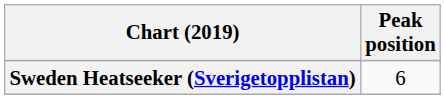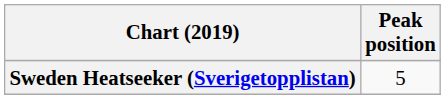Sweden Heatseeker (Sverigetopplistan) | Peak position: 6 -> 5
